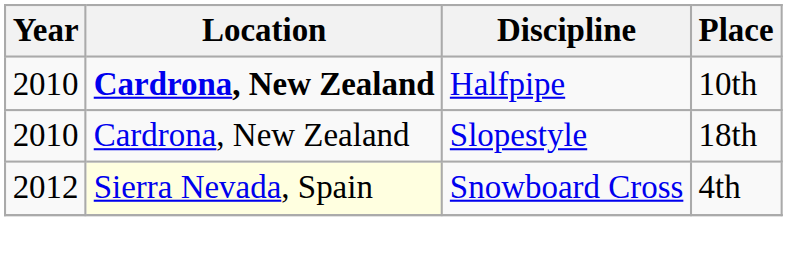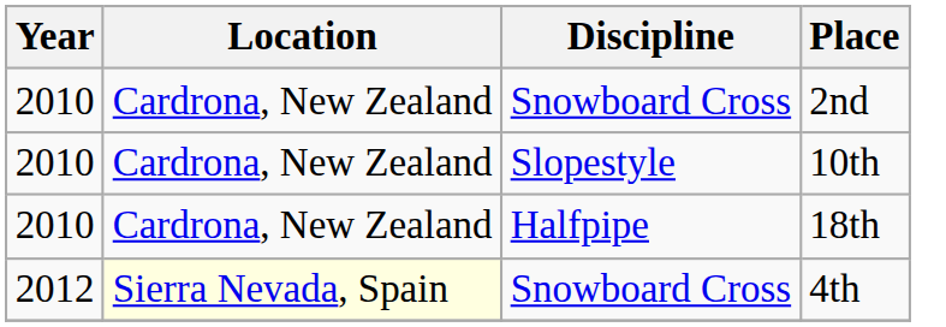+ row: 2010 | Cardrona, New Zealand | Snowboard Cross | 2nd
10th | Location: bold -> normal
10th | Discipline: Halfpipe -> Slopestyle
18th | Discipline: Slopestyle -> Halfpipe
